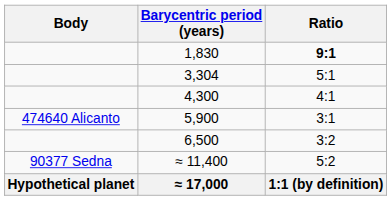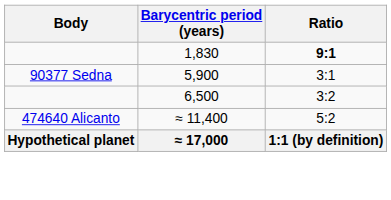- row: 3,304 | 5:1
- row: 4,300 | 4:1
5,900 | Body: 474640 Alicanto -> 90377 Sedna
≈ 11,400 | Body: 90377 Sedna -> 474640 Alicanto
